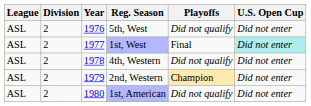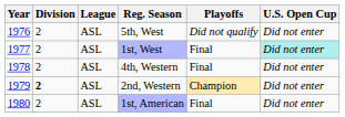columns swapped: Year <-> League
4th, Western | Playoffs: Did not qualify -> Final
2nd, Western | Division: normal -> bold
1st, American | Playoffs: Did not qualify -> Final
